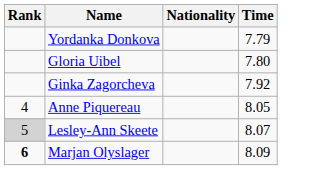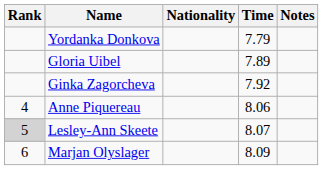+ column: Notes
Gloria Uibel | Time: 7.80 -> 7.89
Anne Piquereau | Time: 8.05 -> 8.06
Marjan Olyslager | Rank: bold -> normal
